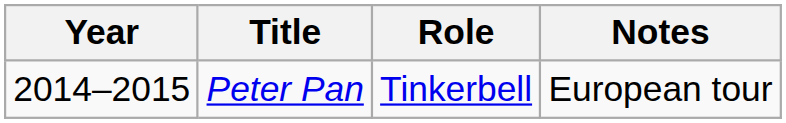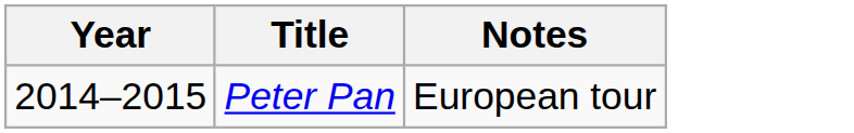- column: Role | Tinkerbell
